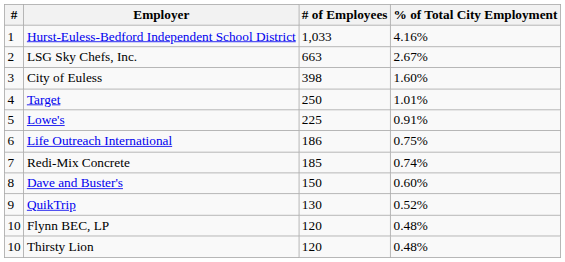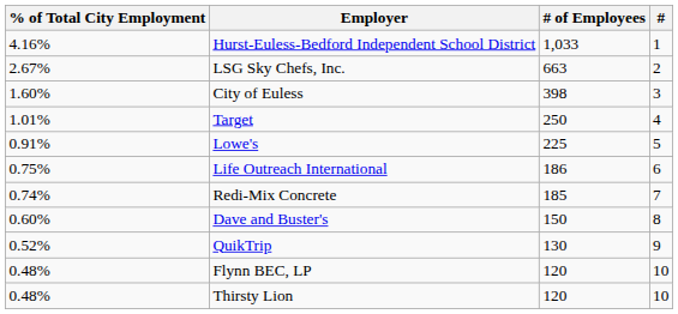columns swapped: # <-> % of Total City Employment
